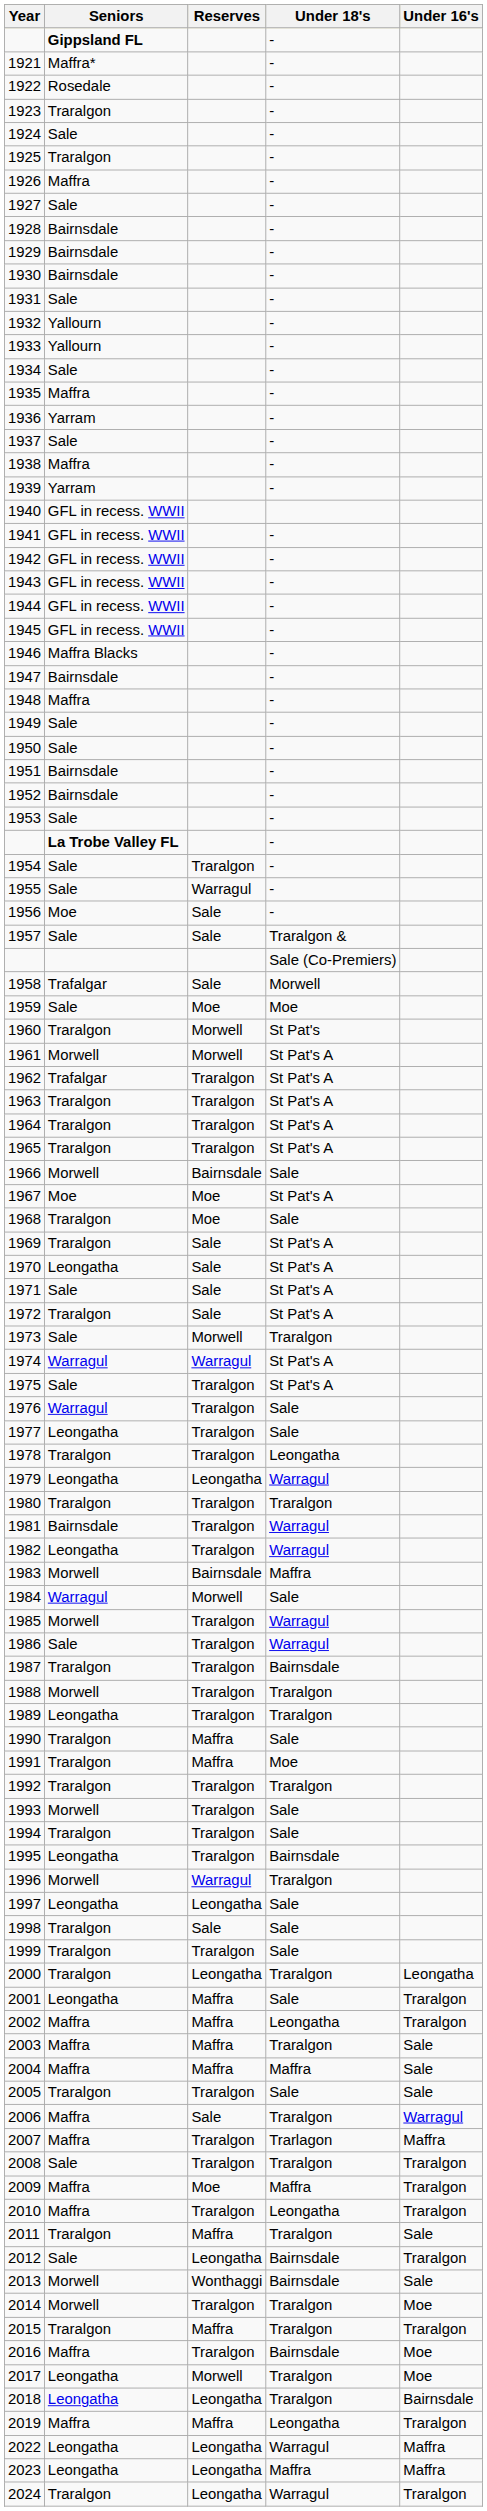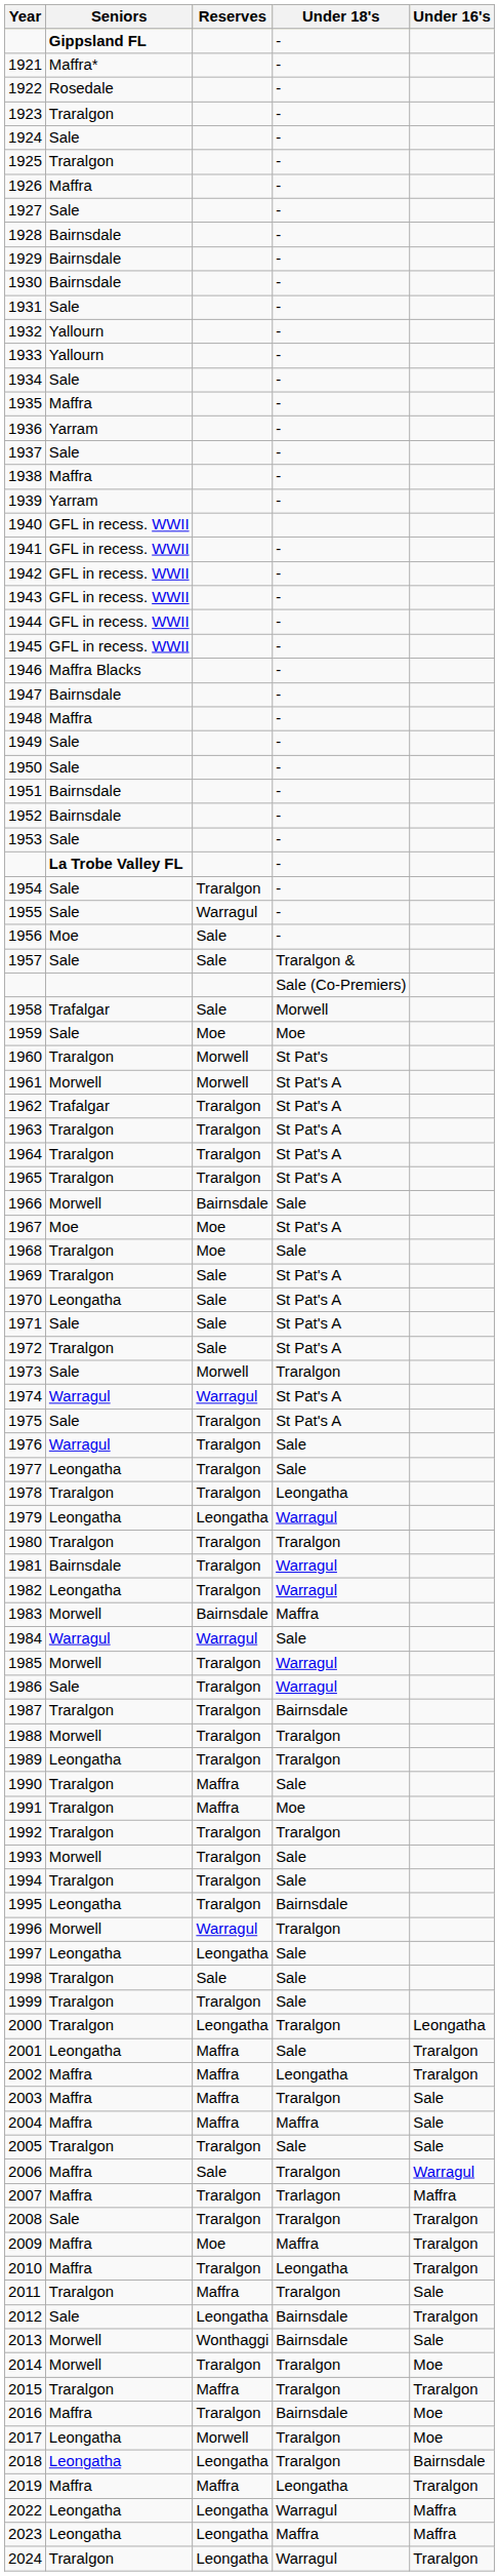1984 | Reserves: Morwell -> Warragul
